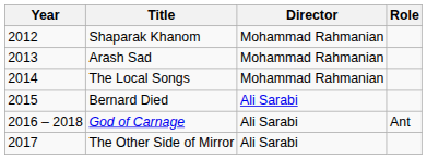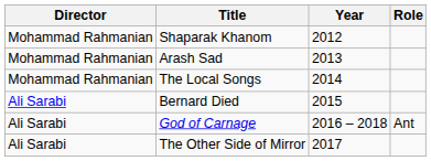columns swapped: Year <-> Director
